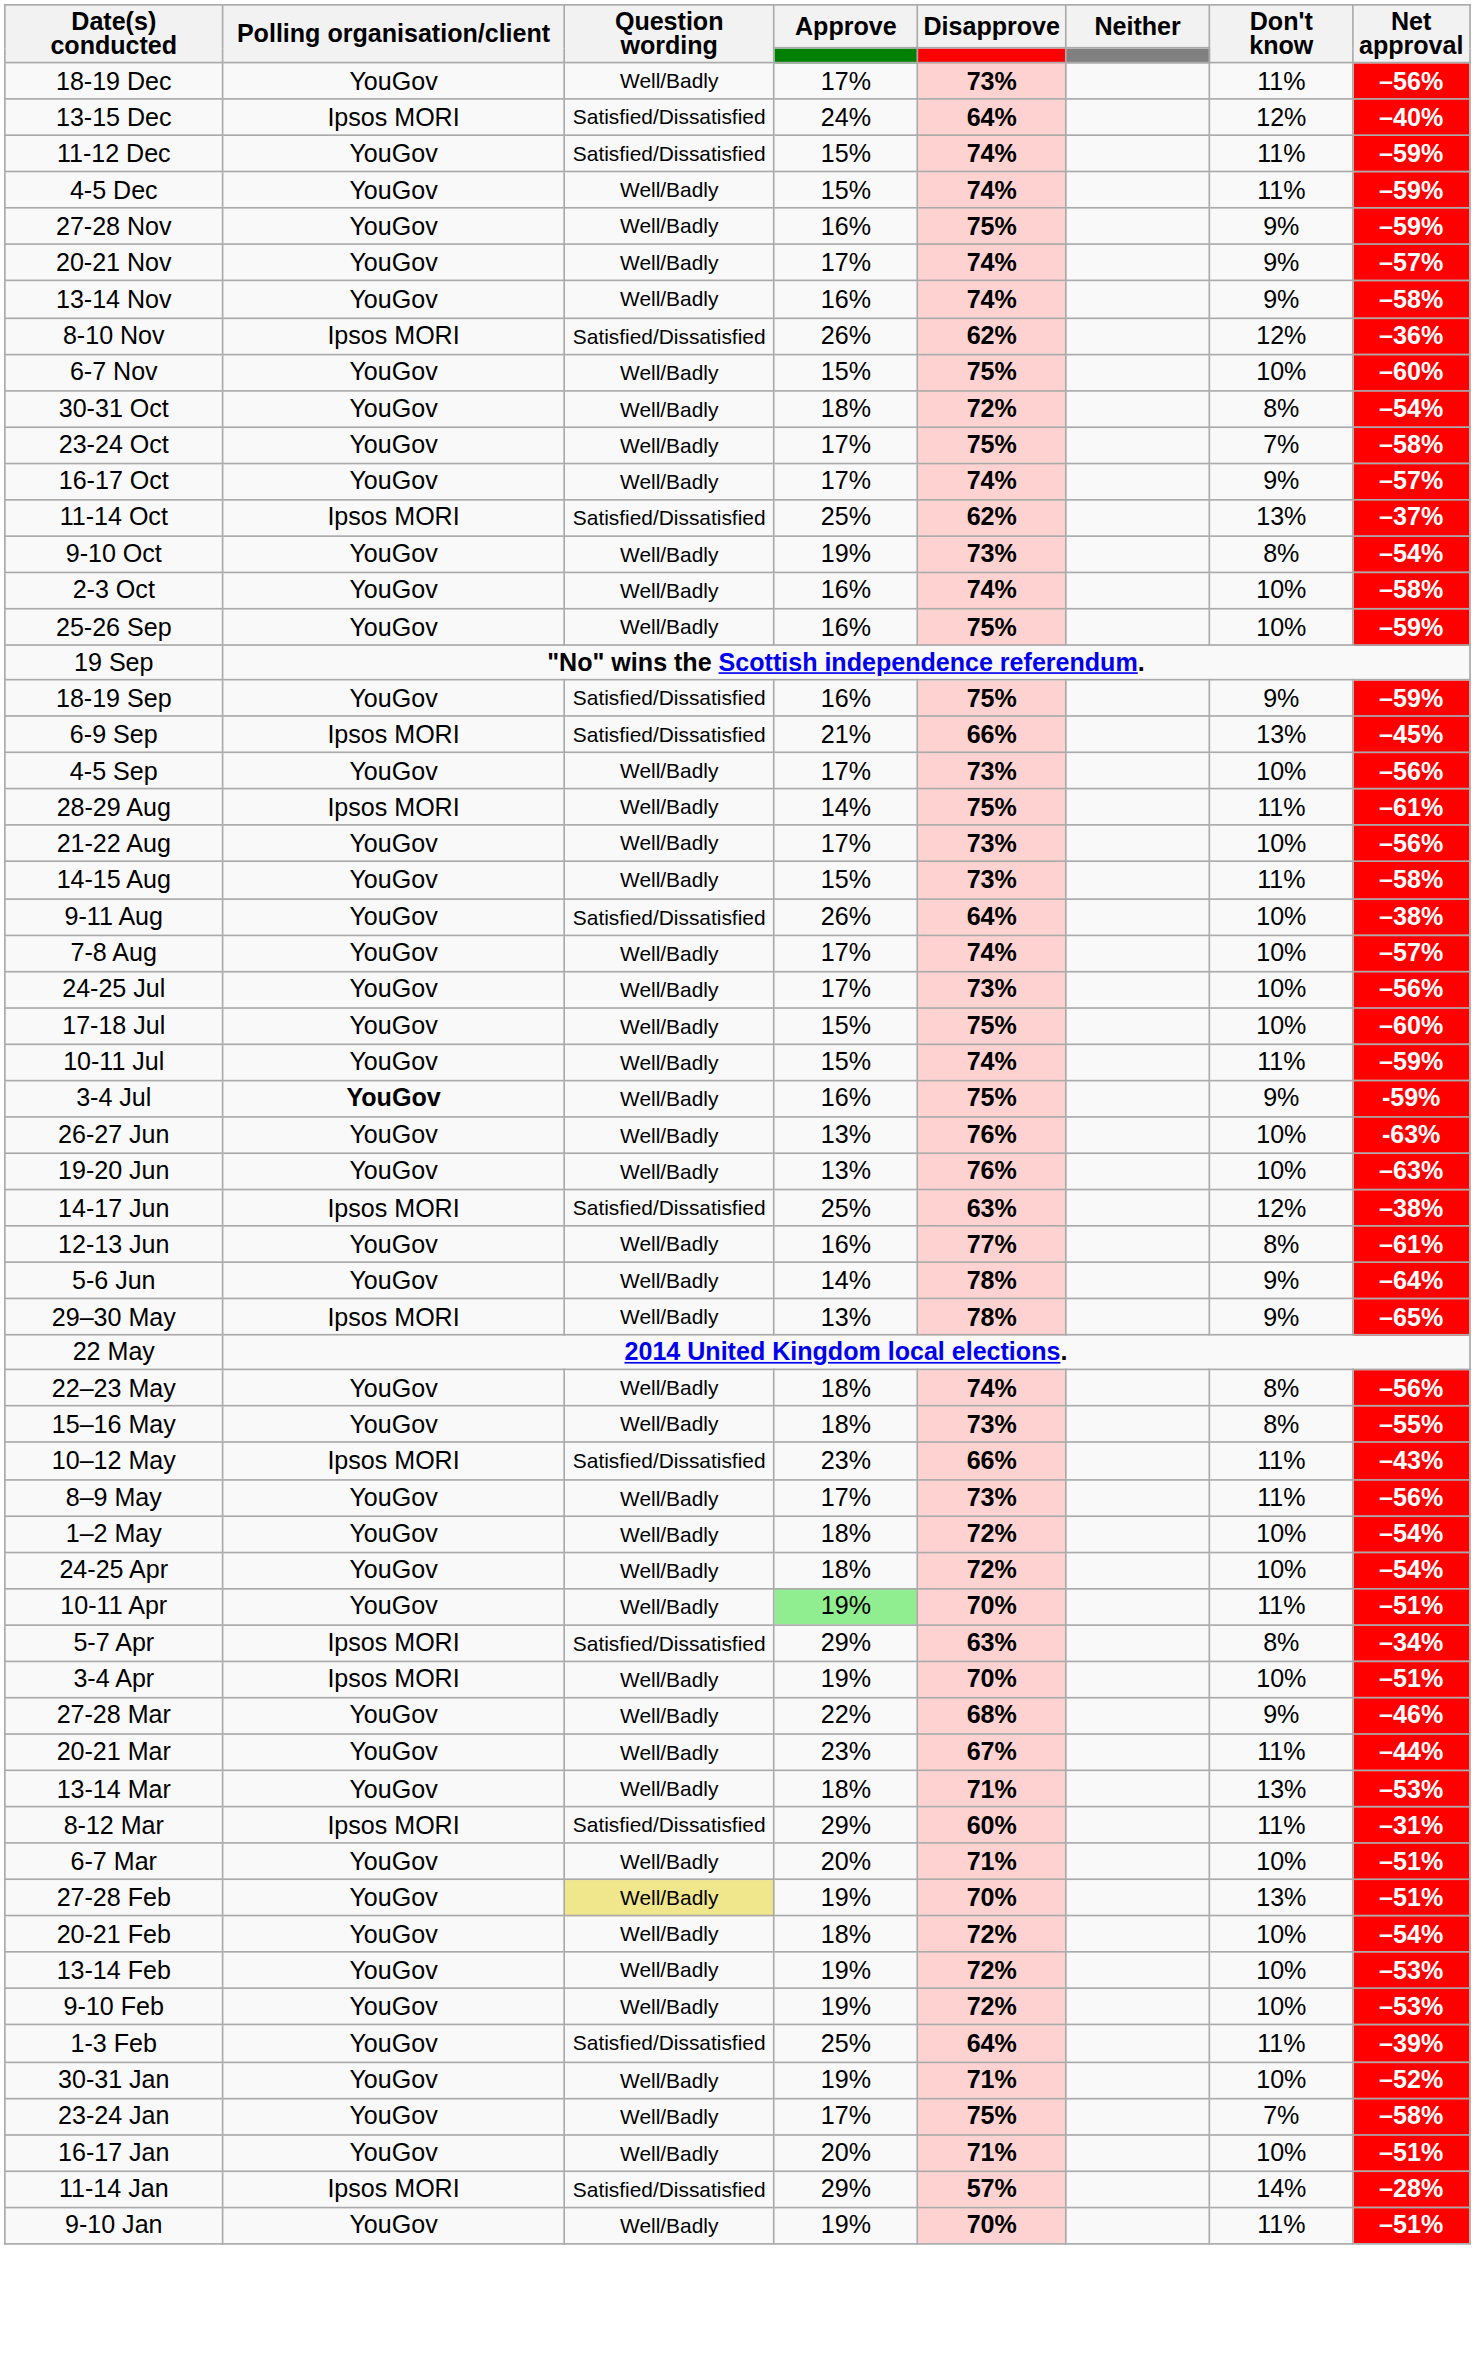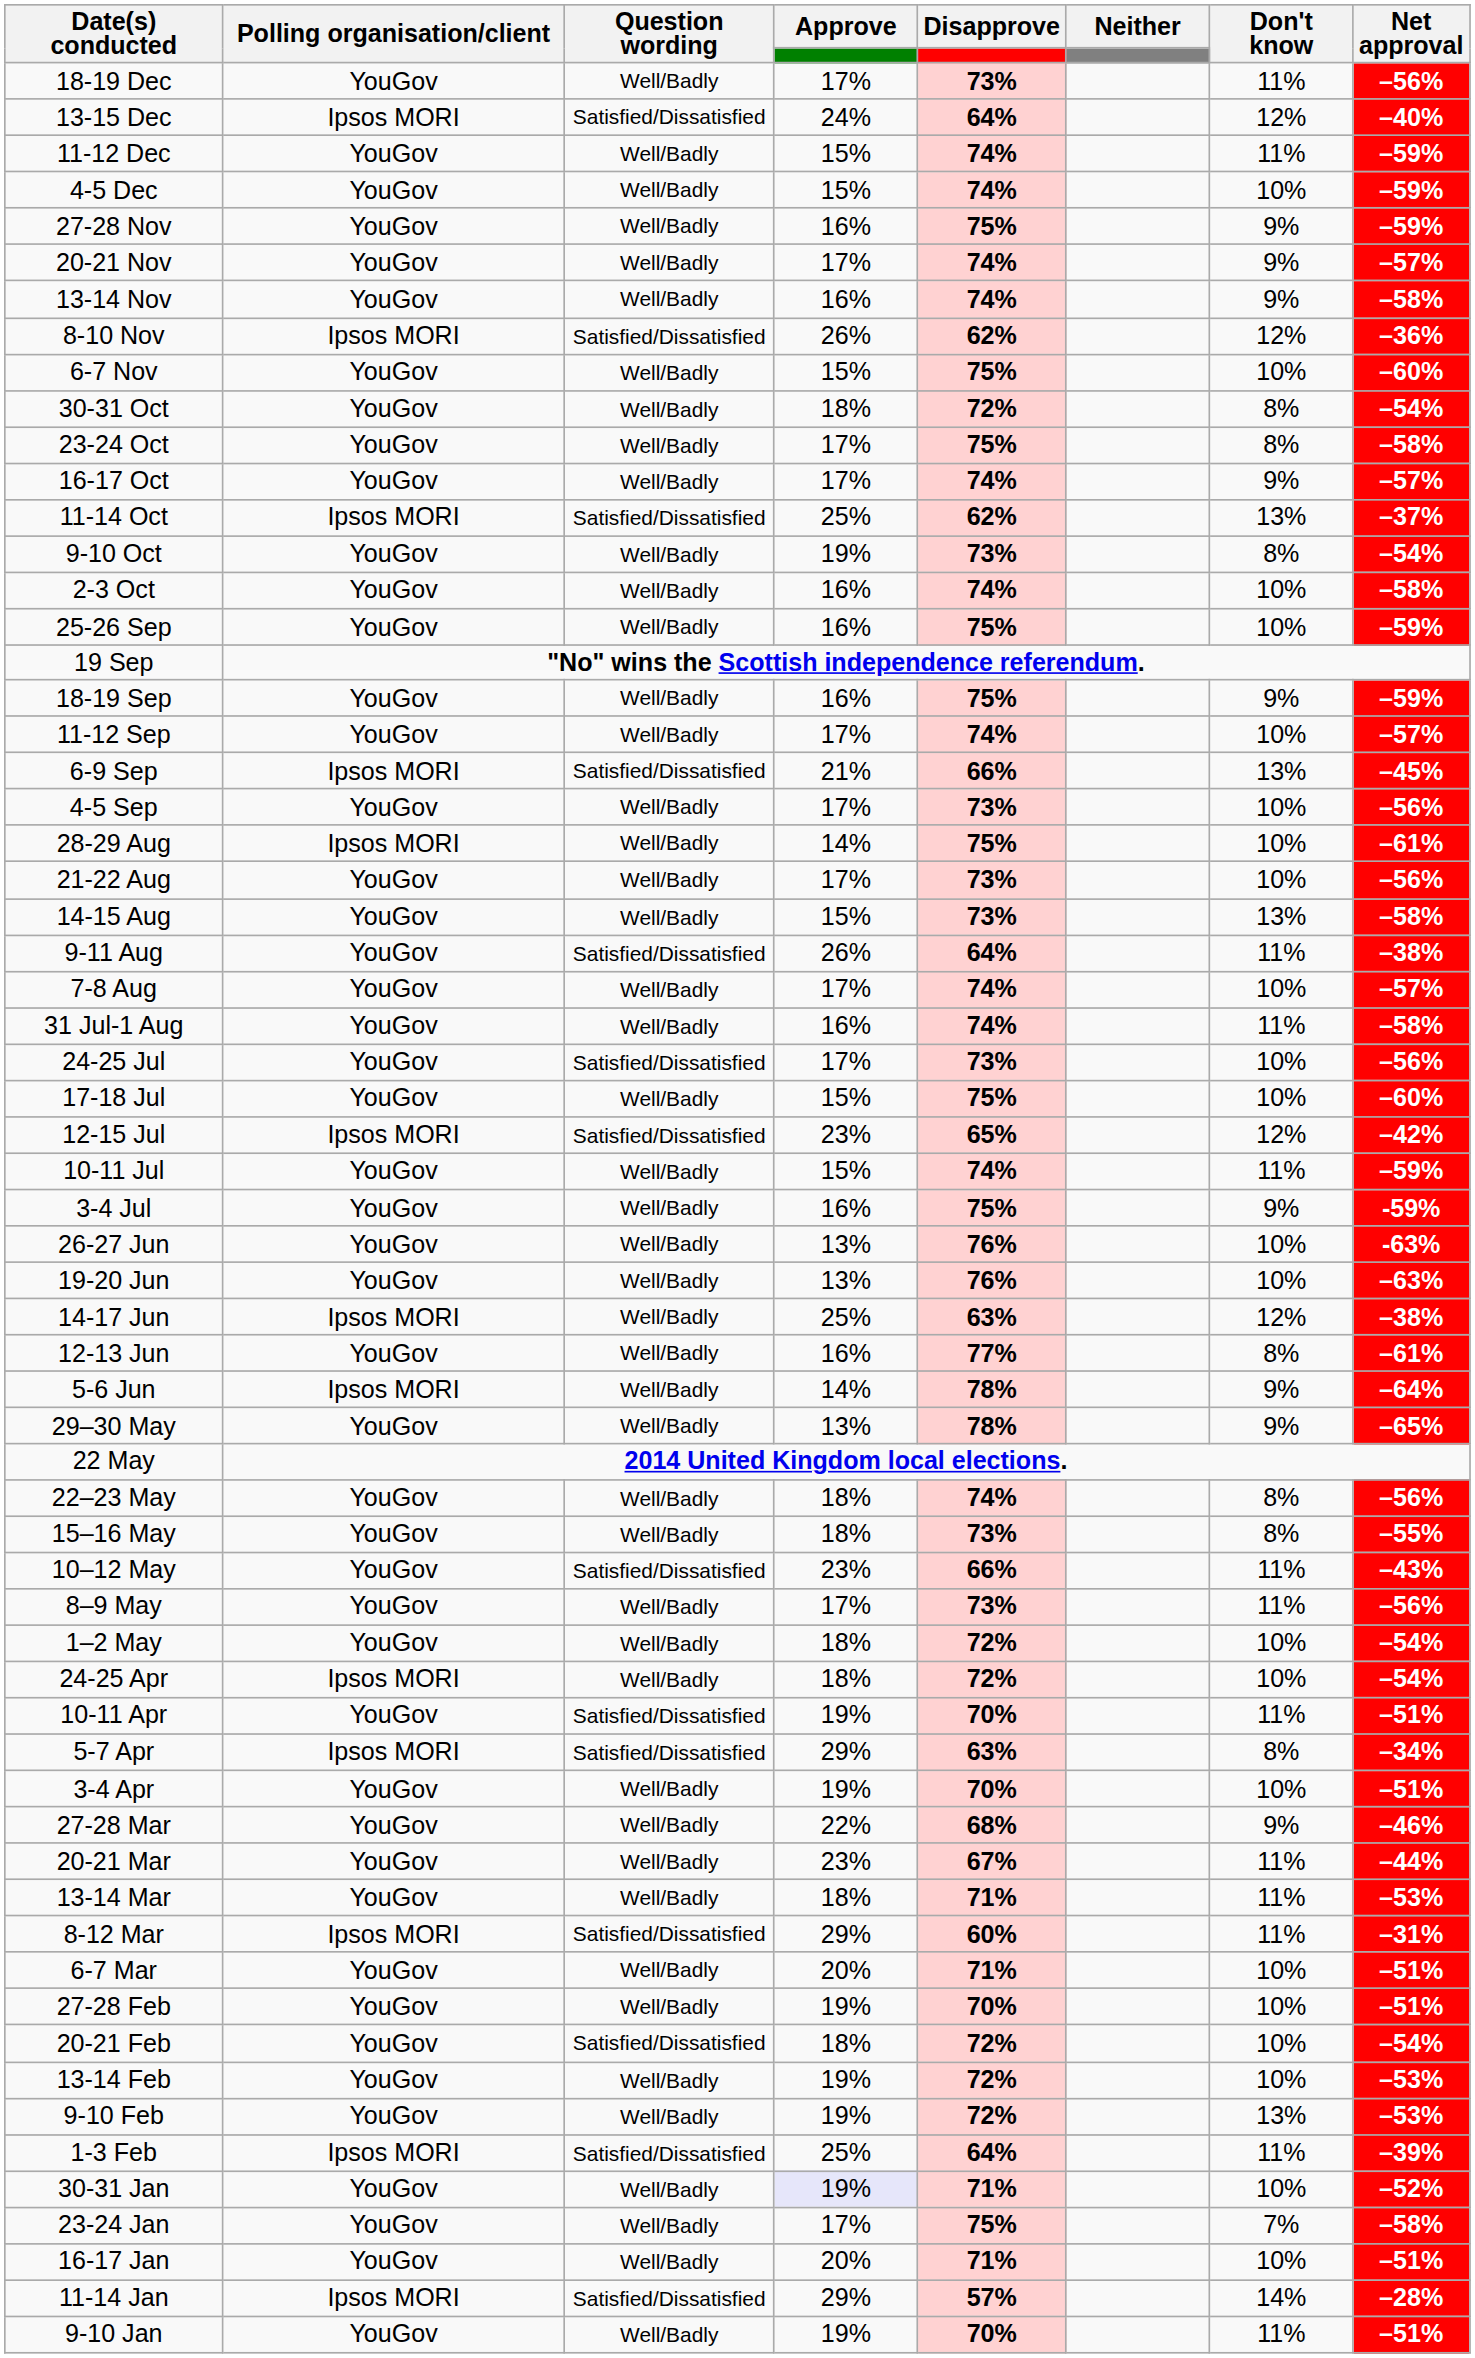11-12 Dec | Question wording: Satisfied/Dissatisfied -> Well/Badly
4-5 Dec | Don't know: 11% -> 10%
23-24 Oct | Don't know: 7% -> 8%
18-19 Sep | Question wording: Satisfied/Dissatisfied -> Well/Badly
+ row: 11-12 Sep | YouGov | Well/Badly | 17% | 74% | 10% | –57%
28-29 Aug | Don't know: 11% -> 10%
14-15 Aug | Don't know: 11% -> 13%
9-11 Aug | Don't know: 10% -> 11%
+ row: 31 Jul-1 Aug | YouGov | Well/Badly | 16% | 74% | 11% | –58%
24-25 Jul | Question wording: Well/Badly -> Satisfied/Dissatisfied
+ row: 12-15 Jul | Ipsos MORI | Satisfied/Dissatisfied | 23% | 65% | 12% | –42%
3-4 Jul | Polling organisation/client: bold -> normal
14-17 Jun | Question wording: Satisfied/Dissatisfied -> Well/Badly
5-6 Jun | Polling organisation/client: YouGov -> Ipsos MORI
29–30 May | Polling organisation/client: Ipsos MORI -> YouGov
10–12 May | Polling organisation/client: Ipsos MORI -> YouGov
24-25 Apr | Polling organisation/client: YouGov -> Ipsos MORI
10-11 Apr | Question wording: Well/Badly -> Satisfied/Dissatisfied
10-11 Apr | Approve: lightgreen background -> no background
3-4 Apr | Polling organisation/client: Ipsos MORI -> YouGov
13-14 Mar | Don't know: 13% -> 11%
27-28 Feb | Question wording: khaki background -> no background
27-28 Feb | Don't know: 13% -> 10%
20-21 Feb | Question wording: Well/Badly -> Satisfied/Dissatisfied
9-10 Feb | Don't know: 10% -> 13%
1-3 Feb | Polling organisation/client: YouGov -> Ipsos MORI
30-31 Jan | Approve: no background -> lavender background
